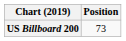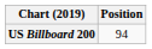US Billboard 200 | Position: 73 -> 94
